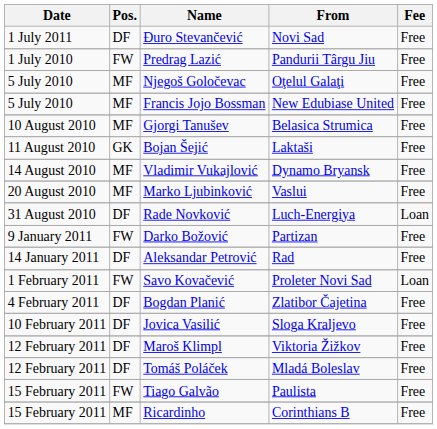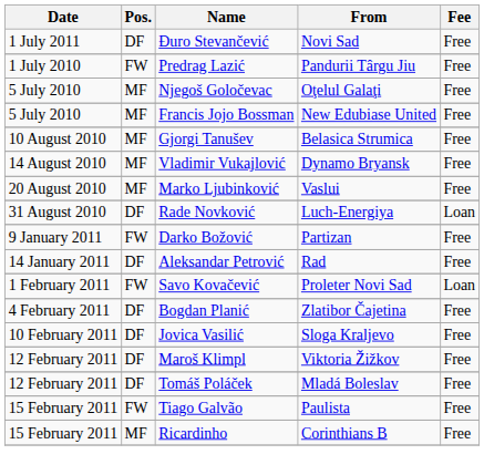- row: 11 August 2010 | GK | Bojan Šejić | Laktaši | Free
